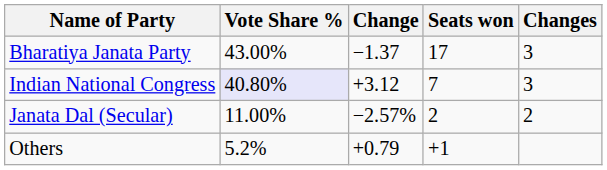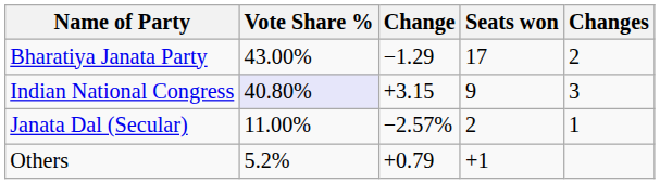Bharatiya Janata Party | Change: −1.37 -> −1.29
Bharatiya Janata Party | Changes: 3 -> 2
Indian National Congress | Change: +3.12 -> +3.15
Indian National Congress | Seats won: 7 -> 9
Janata Dal (Secular) | Changes: 2 -> 1
